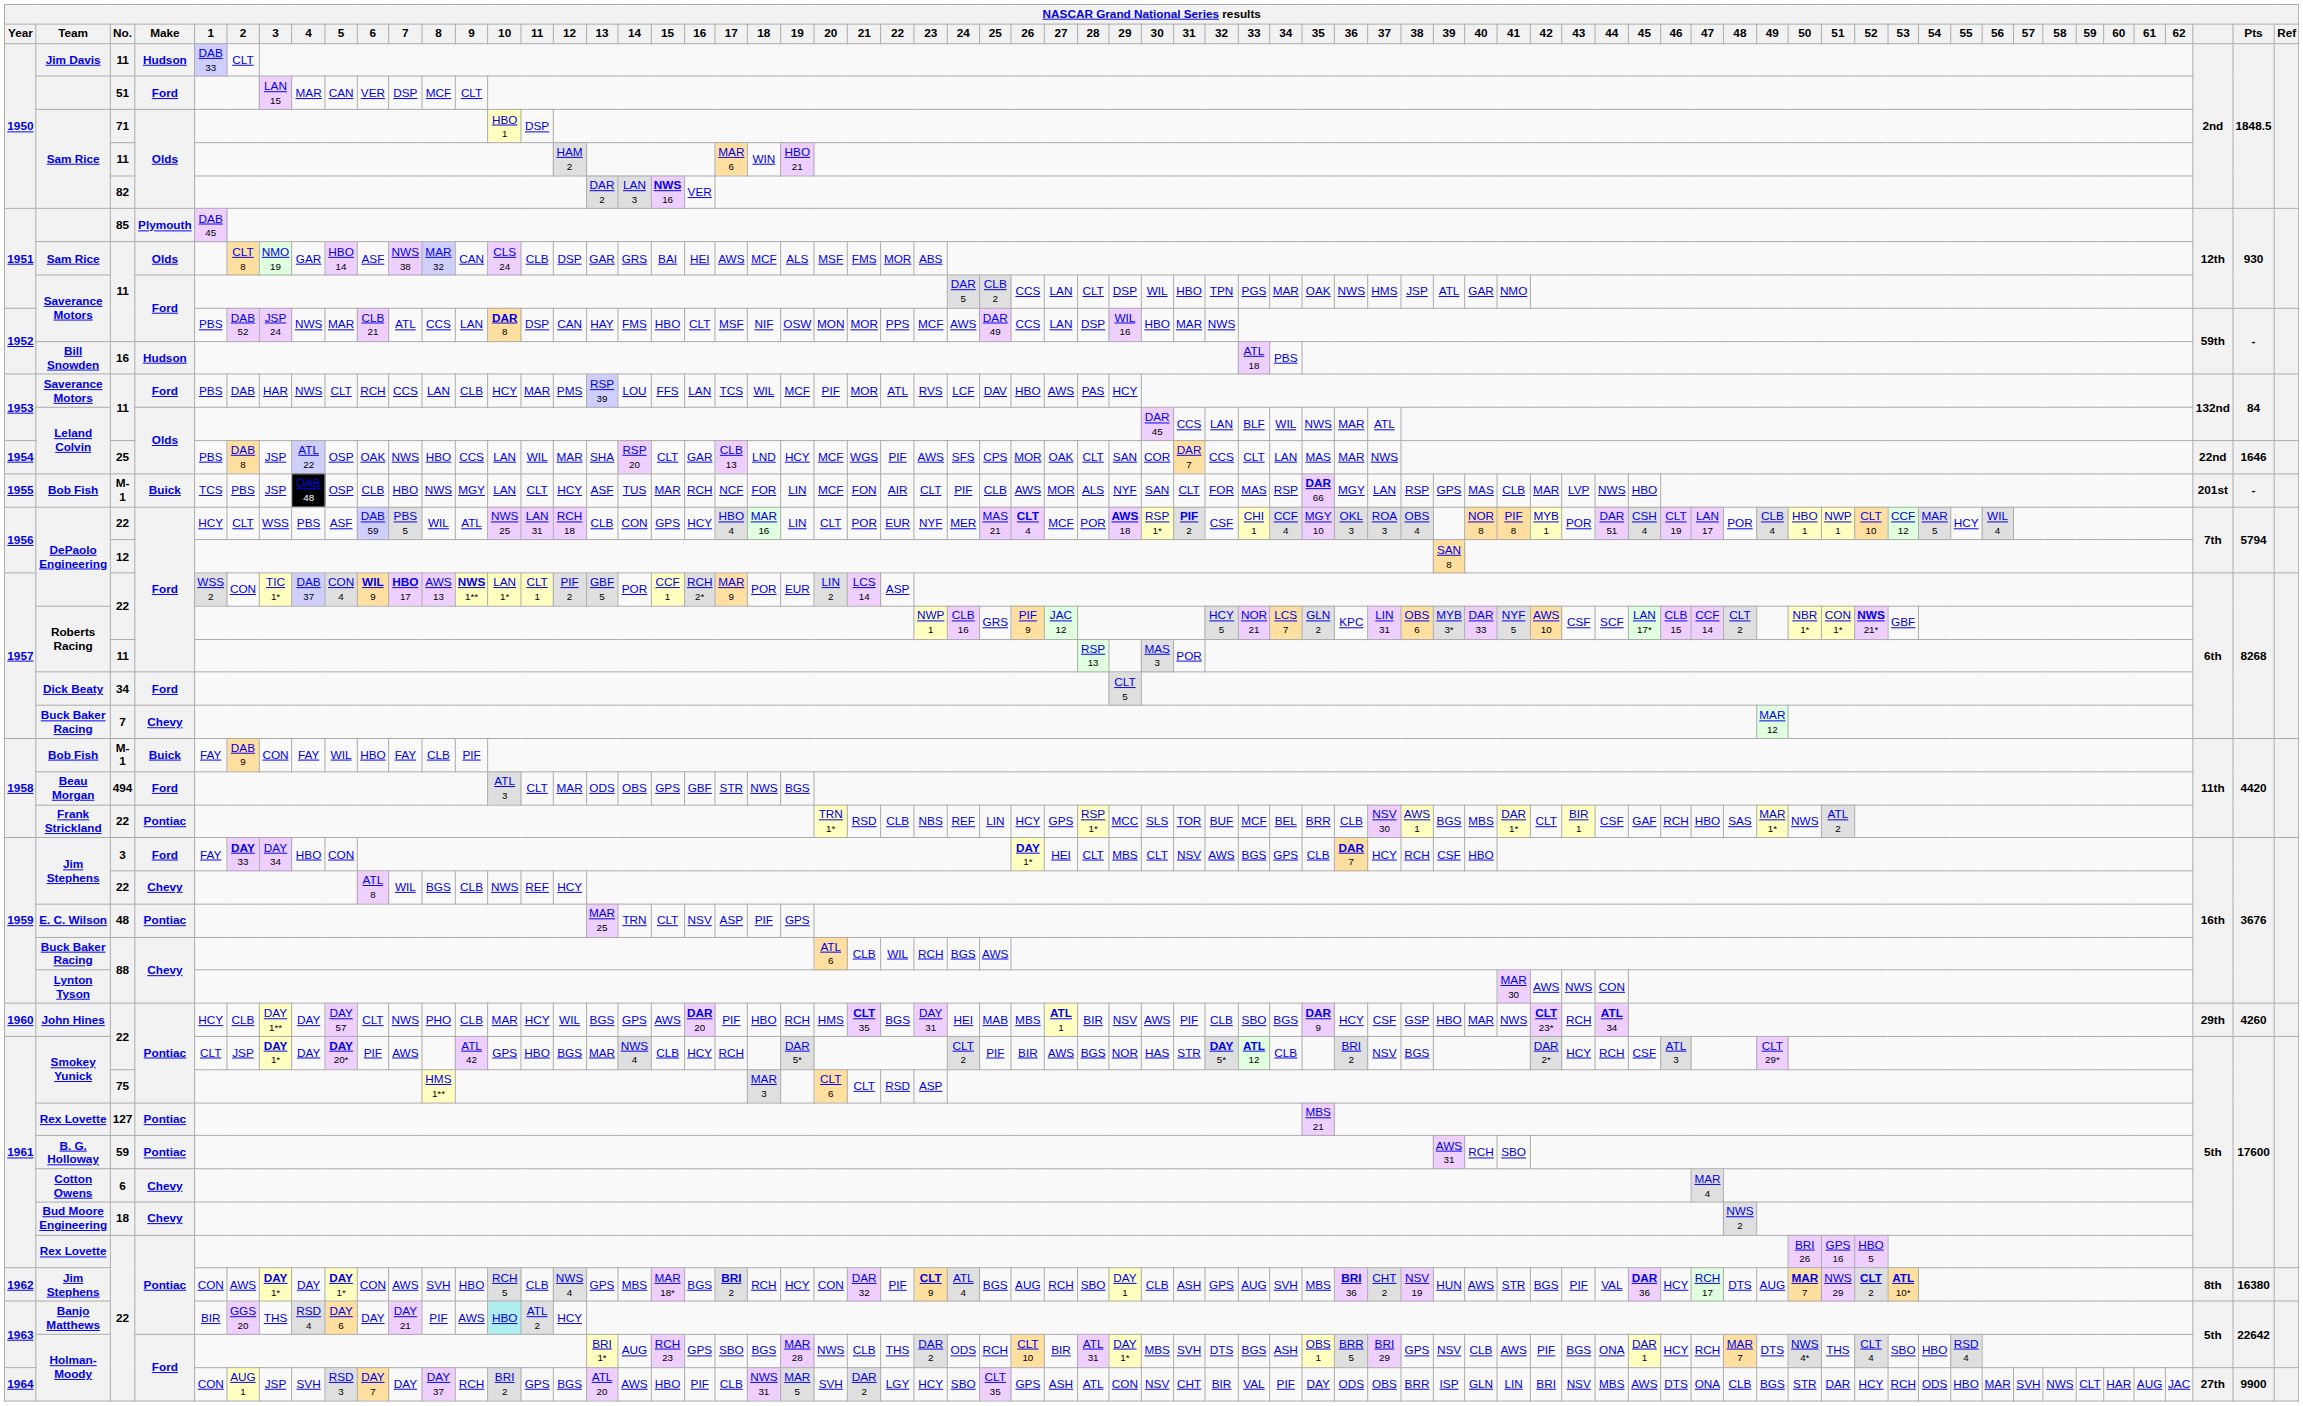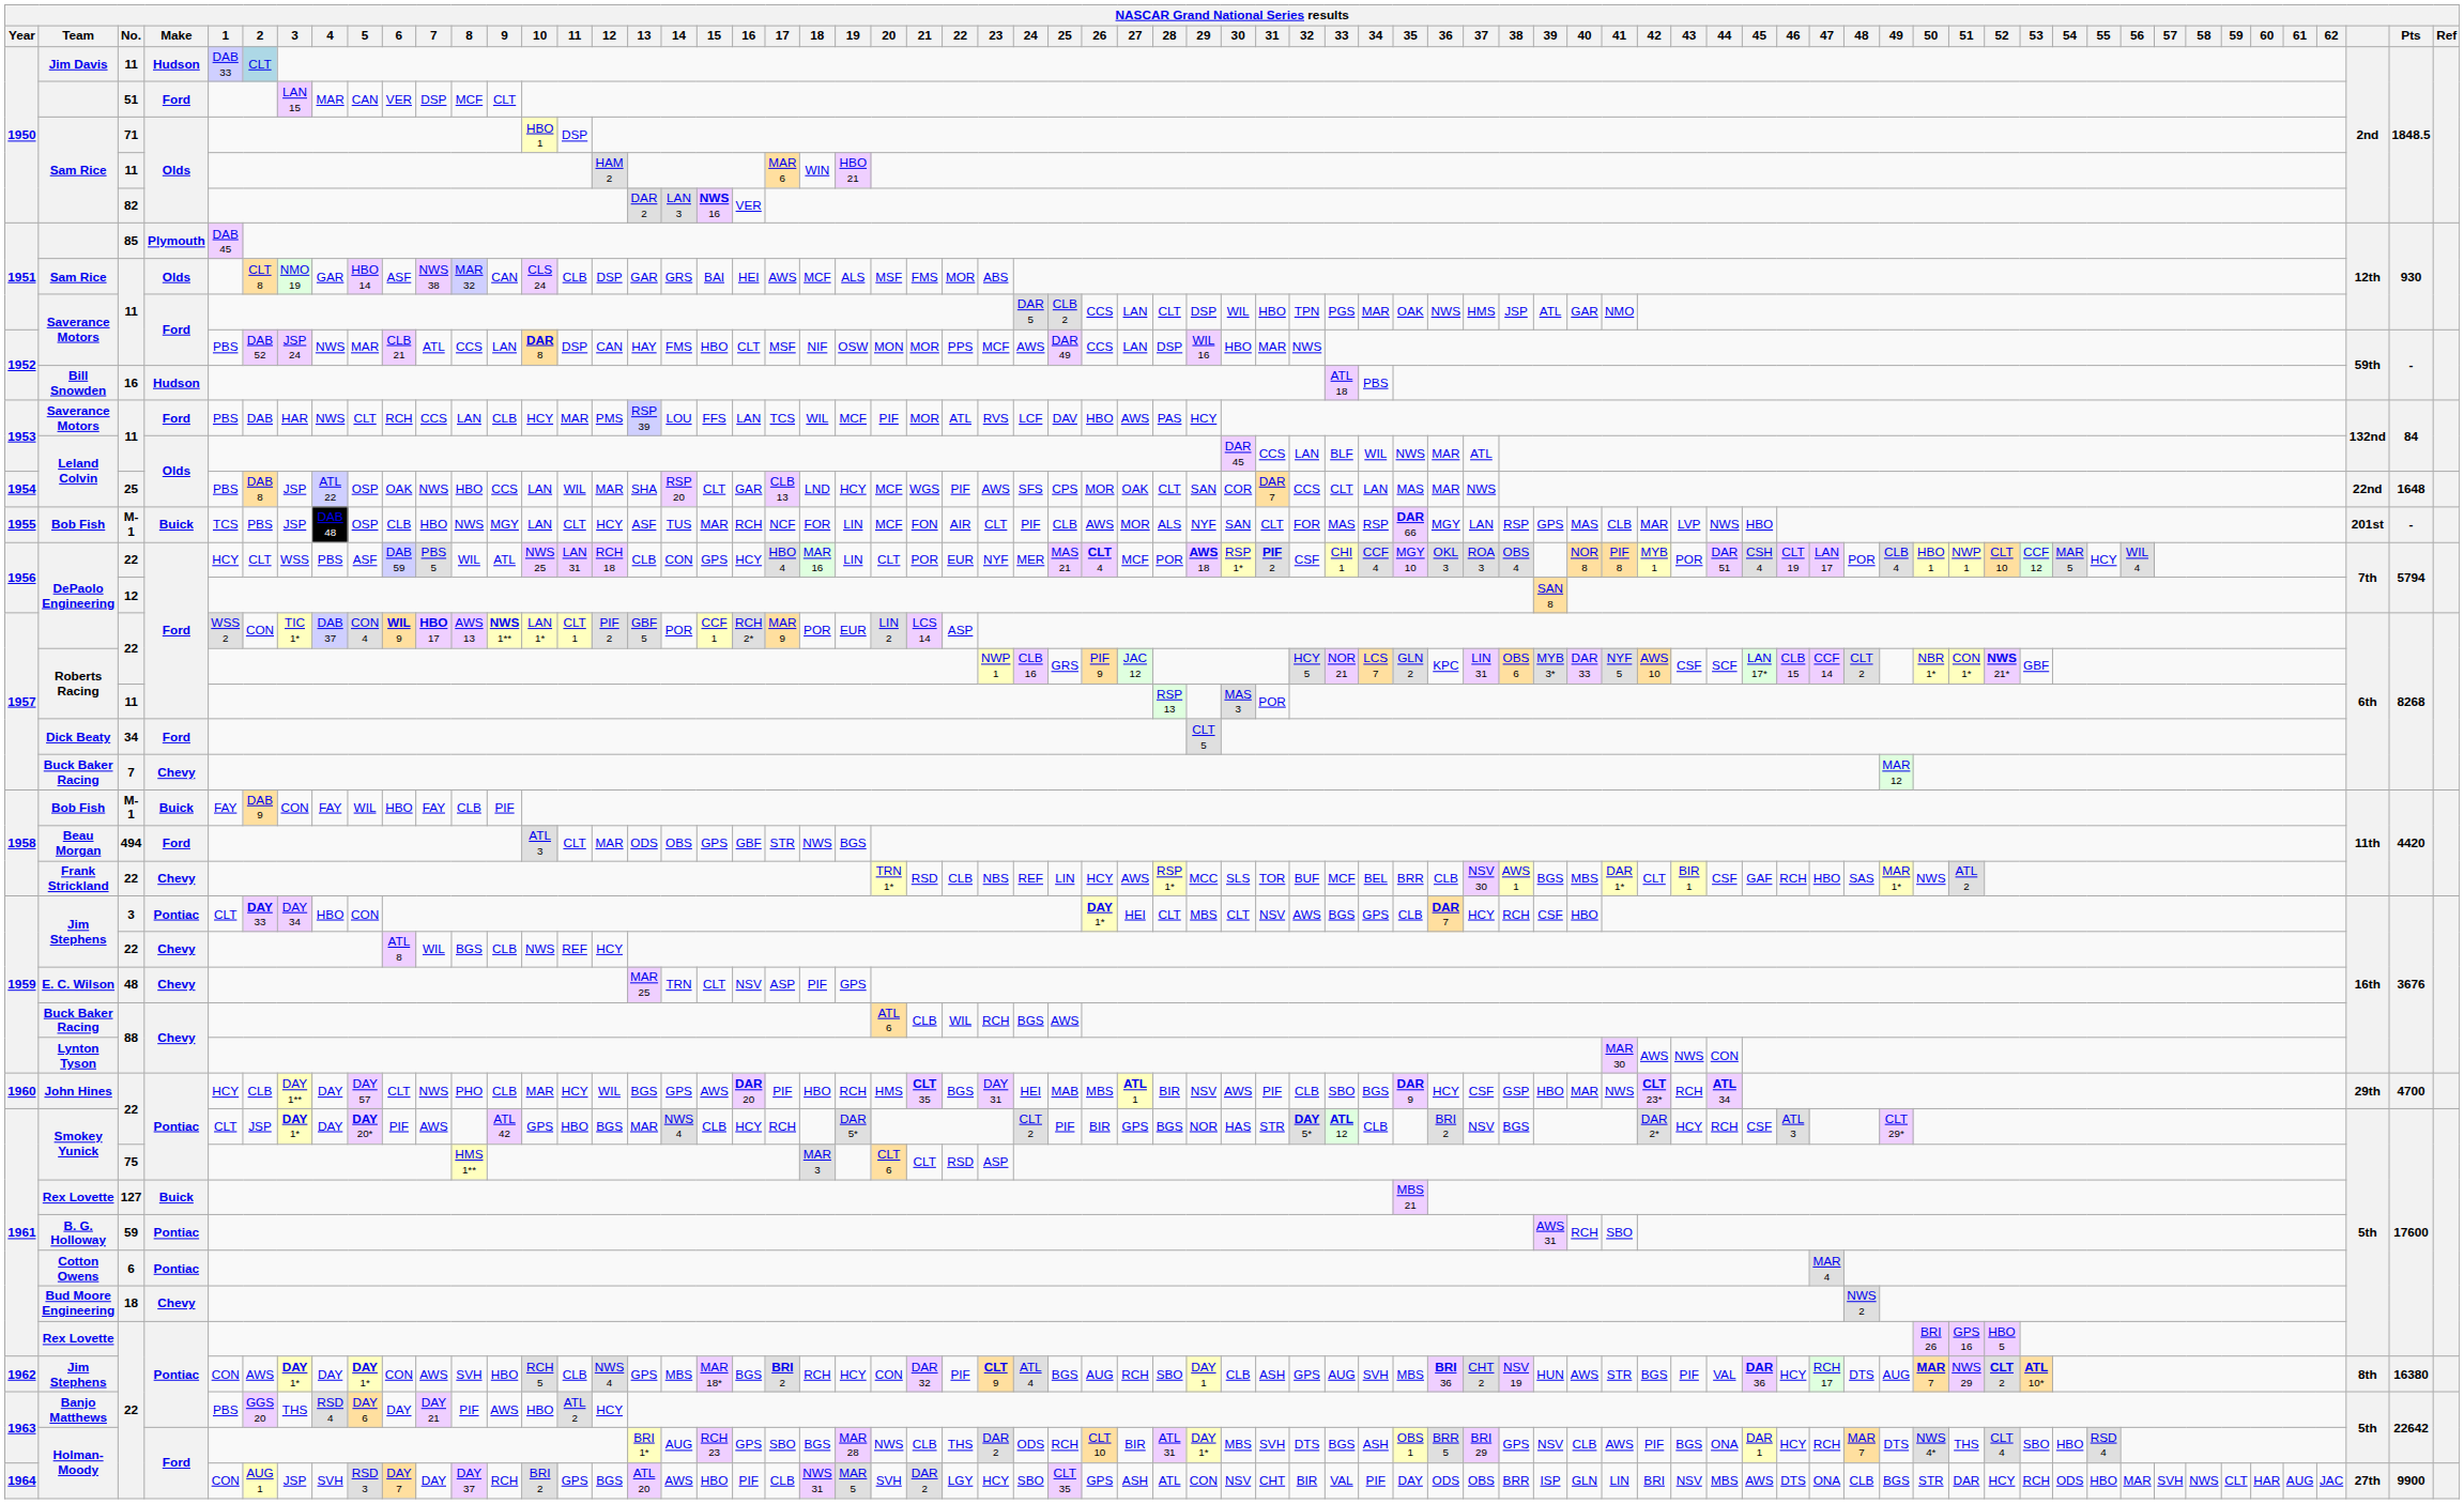Jim Davis | 2: no background -> lightblue background
Leland Colvin / 25 | Pts: 1646 -> 1648
Frank Strickland | Make: Pontiac -> Chevy
Frank Strickland | 27: GPS -> AWS
Jim Stephens / 3 | Make: Ford -> Pontiac
Jim Stephens / 3 | 1: FAY -> CLT
E. C. Wilson | Make: Pontiac -> Chevy
John Hines | Pts: 4260 -> 4700
Smokey Yunick / 22 | 27: AWS -> GPS
Rex Lovette / 127 | Make: Pontiac -> Buick
Cotton Owens | Make: Chevy -> Pontiac
Banjo Matthews | 1: BIR -> PBS
Banjo Matthews | 10: paleturquoise background -> no background
